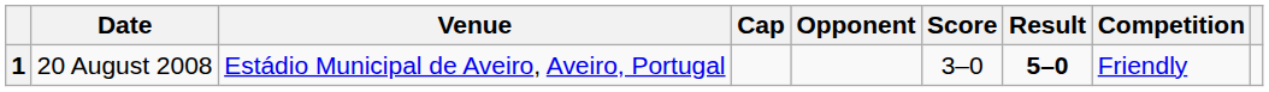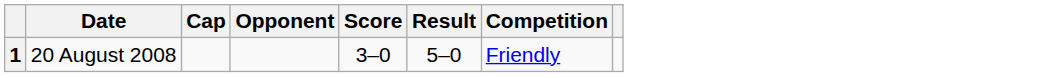- column: Venue | Estádio Municipal de Aveiro, Aveiro, Portugal
1 | Result: bold -> normal
